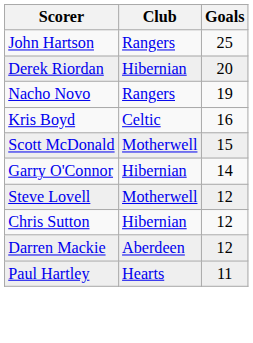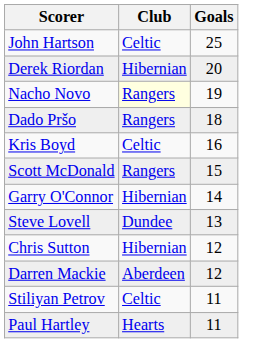John Hartson | Club: Rangers -> Celtic
Nacho Novo | Club: no background -> lightyellow background
+ row: Dado Pršo | Rangers | 18
Scott McDonald | Club: Motherwell -> Rangers
Steve Lovell | Club: Motherwell -> Dundee
Steve Lovell | Goals: 12 -> 13
+ row: Stiliyan Petrov | Celtic | 11
